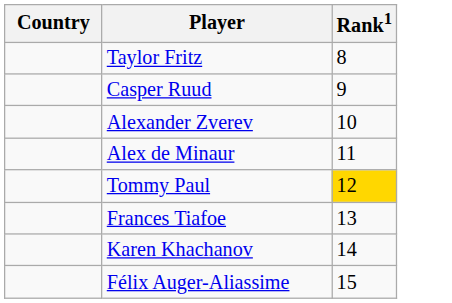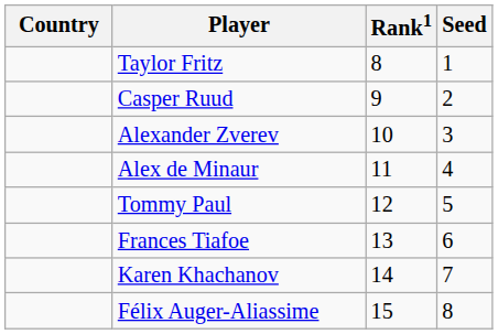+ column: Seed | 1 | 2 | 3 | 4 | 5 | 6 | 7 | 8
Tommy Paul | Rank1: gold background -> no background
